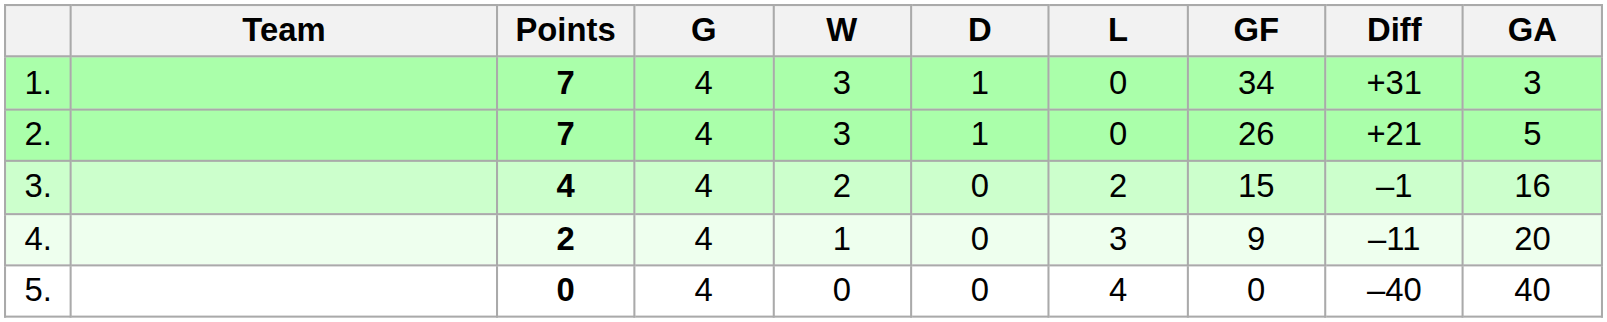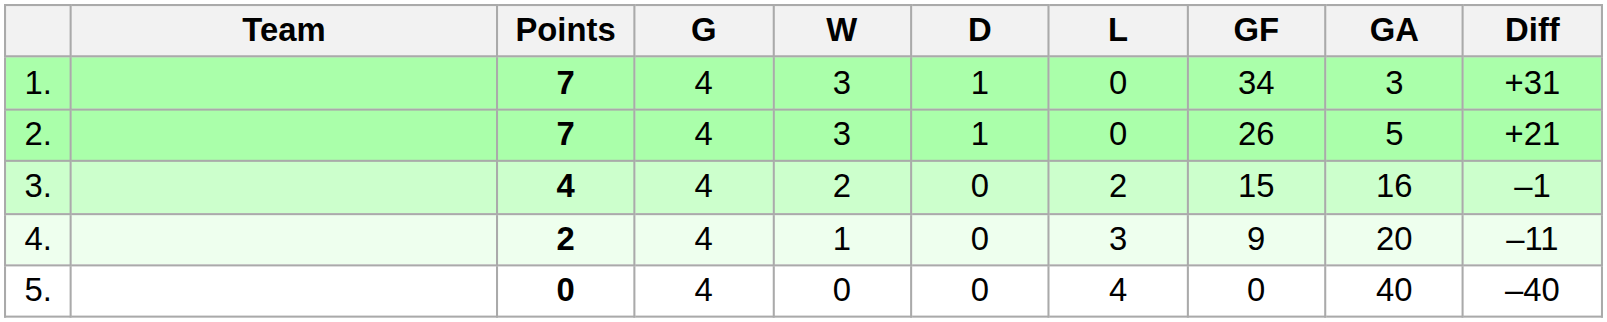columns swapped: GA <-> Diff
